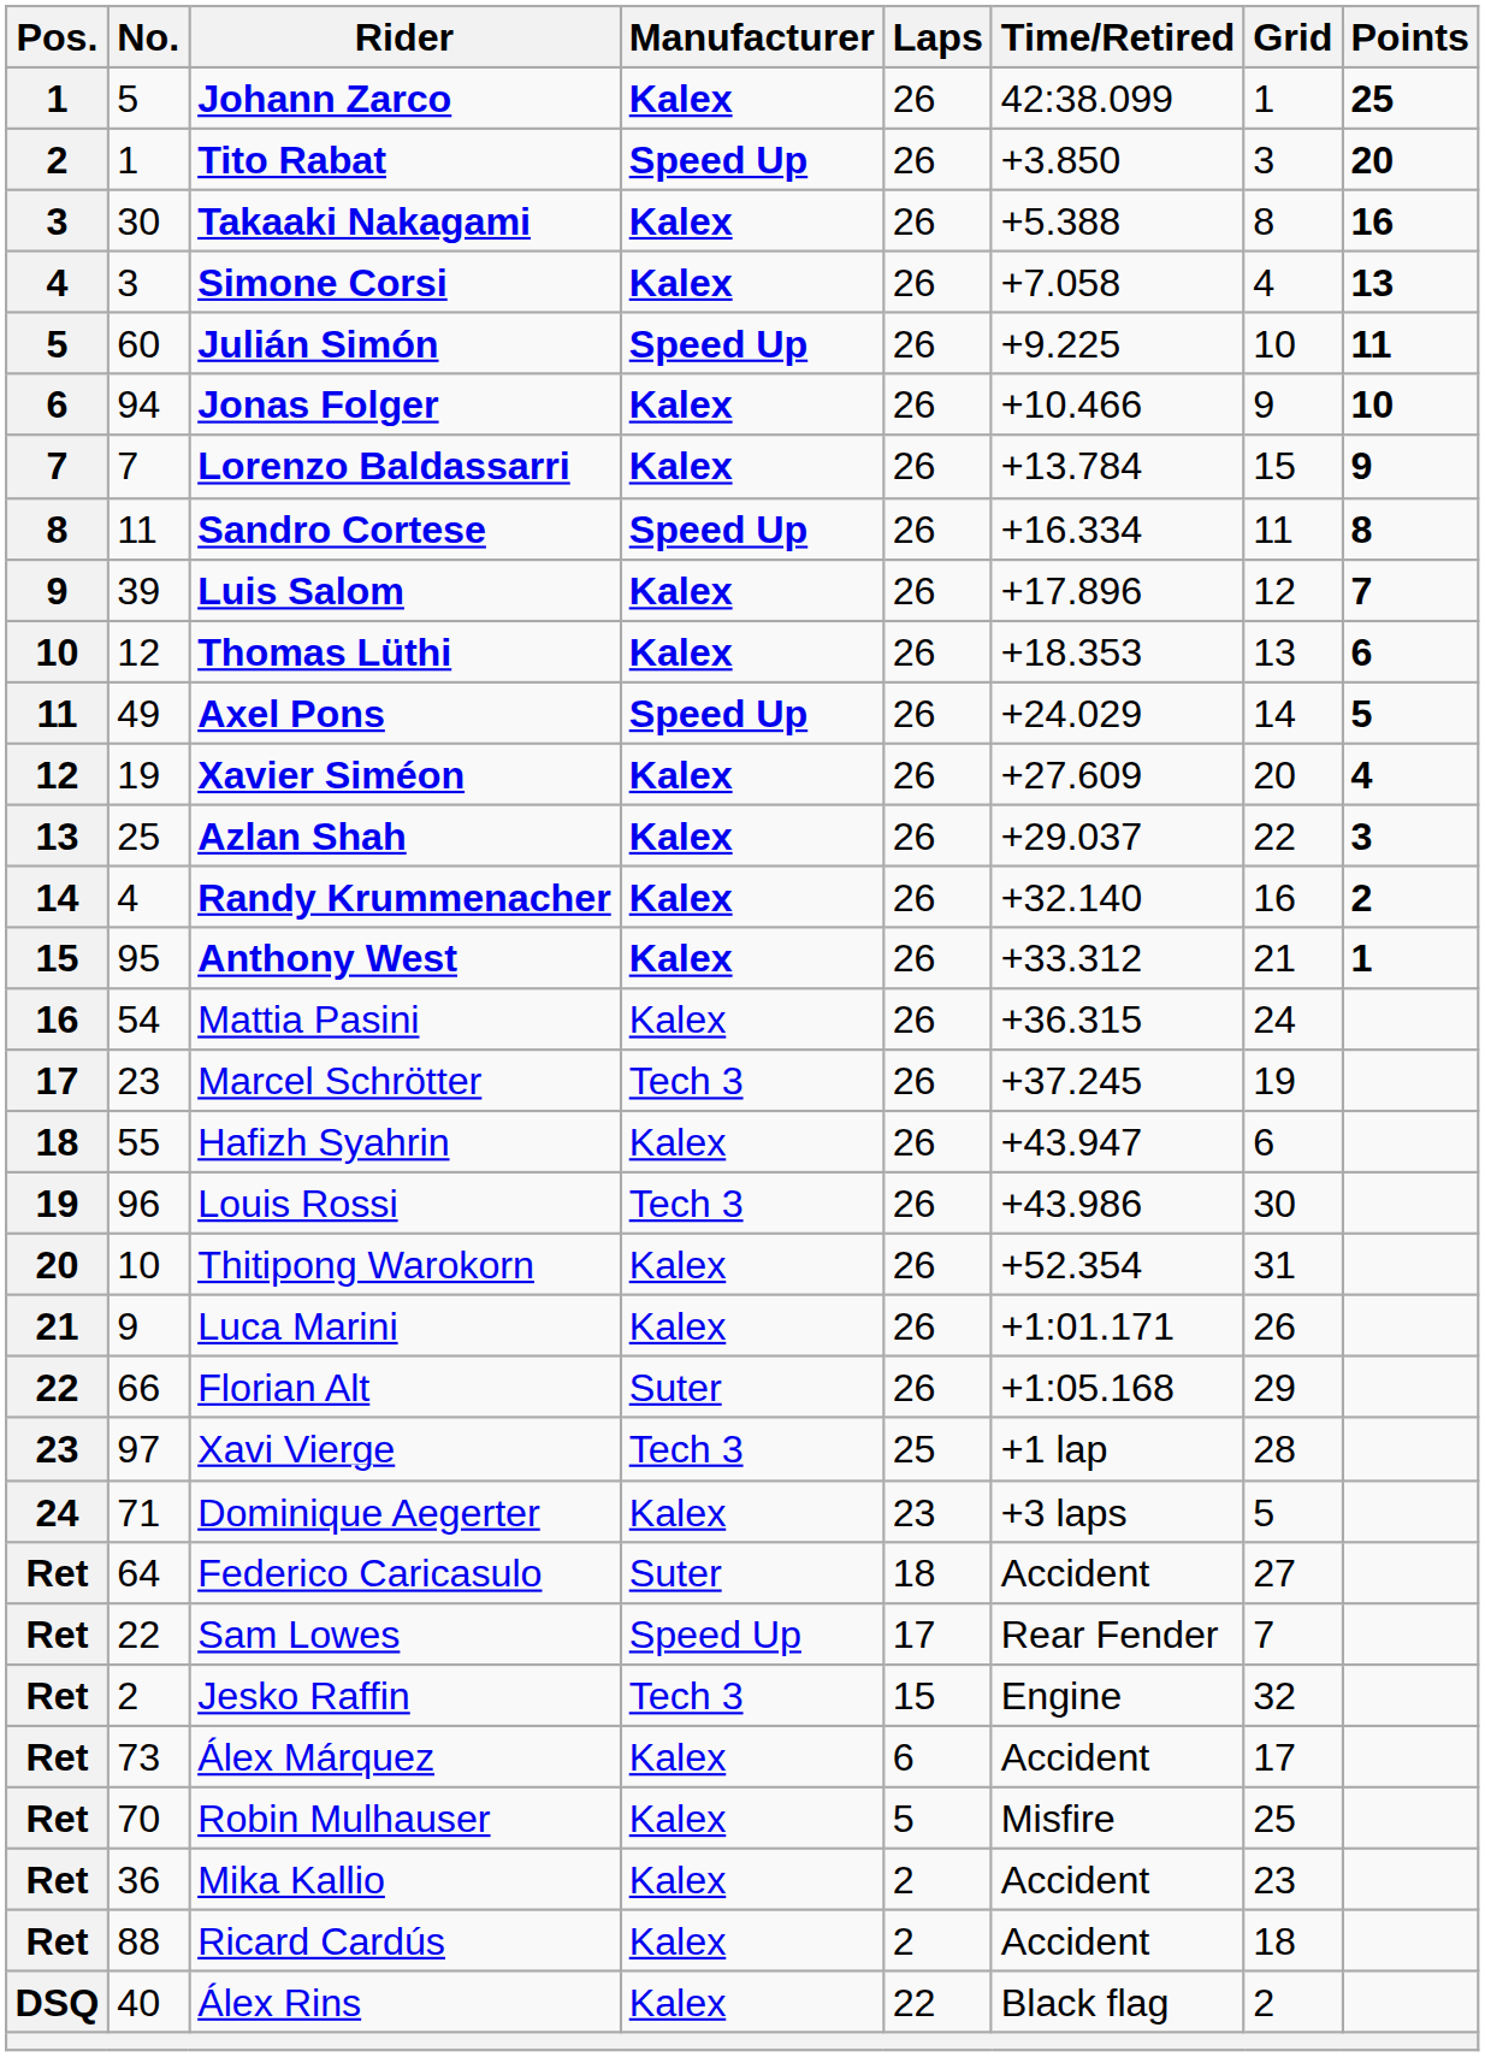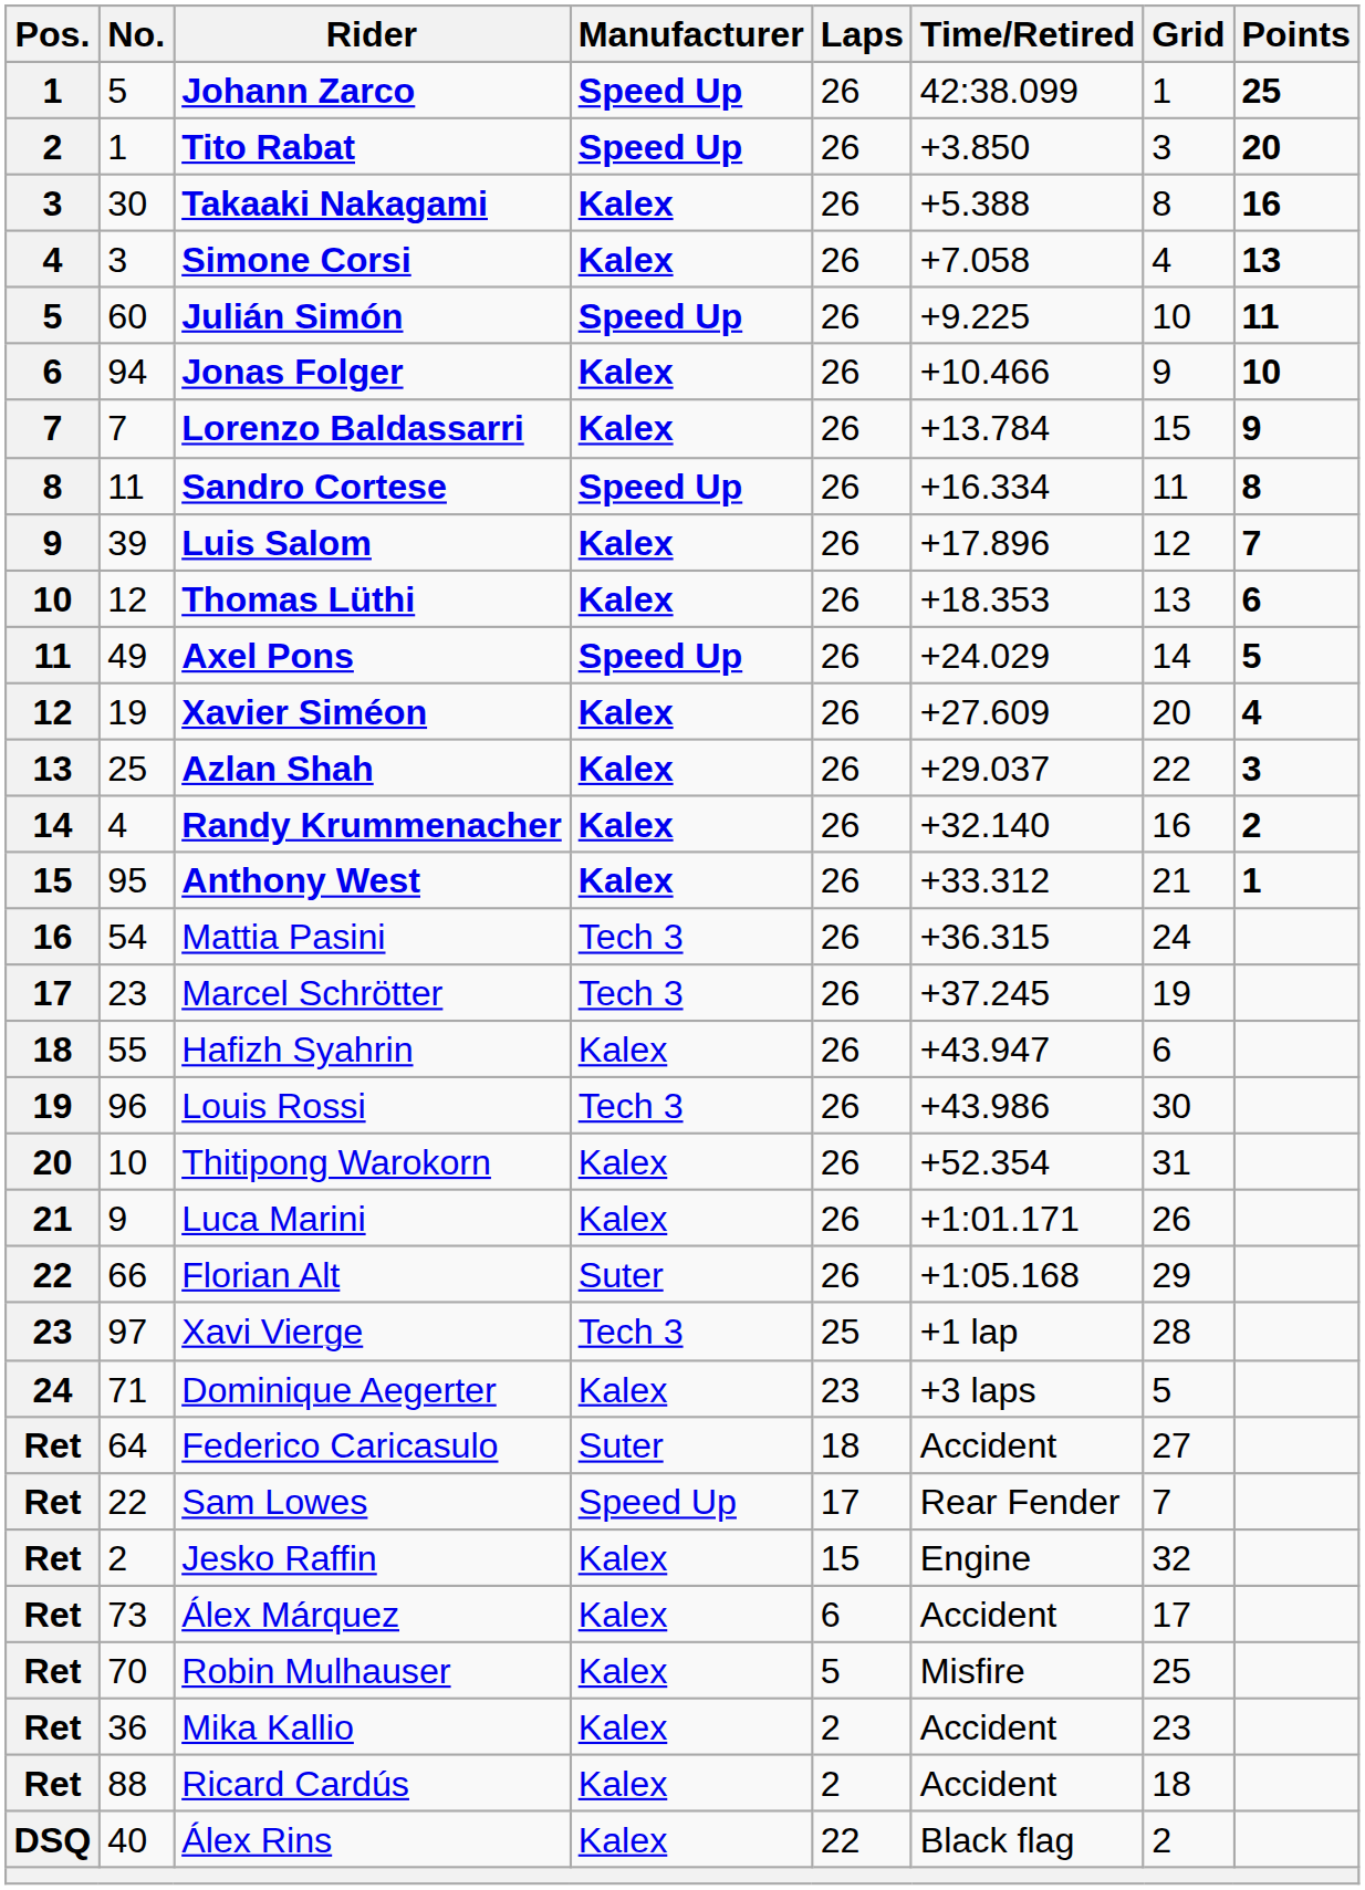Johann Zarco | Manufacturer: Kalex -> Speed Up
Mattia Pasini | Manufacturer: Kalex -> Tech 3
Jesko Raffin | Manufacturer: Tech 3 -> Kalex
